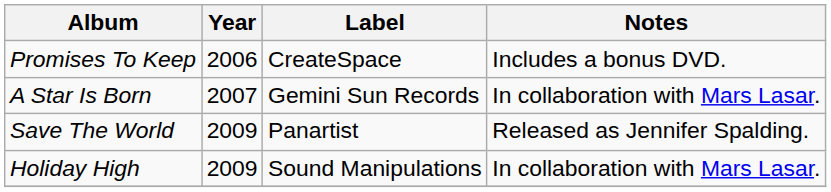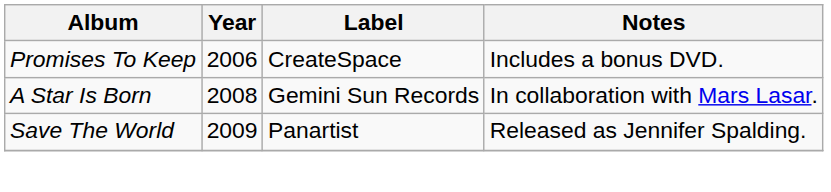A Star Is Born | Year: 2007 -> 2008
- row: Holiday High | 2009 | Sound Manipulations | In collaboration with Mars Lasar.
